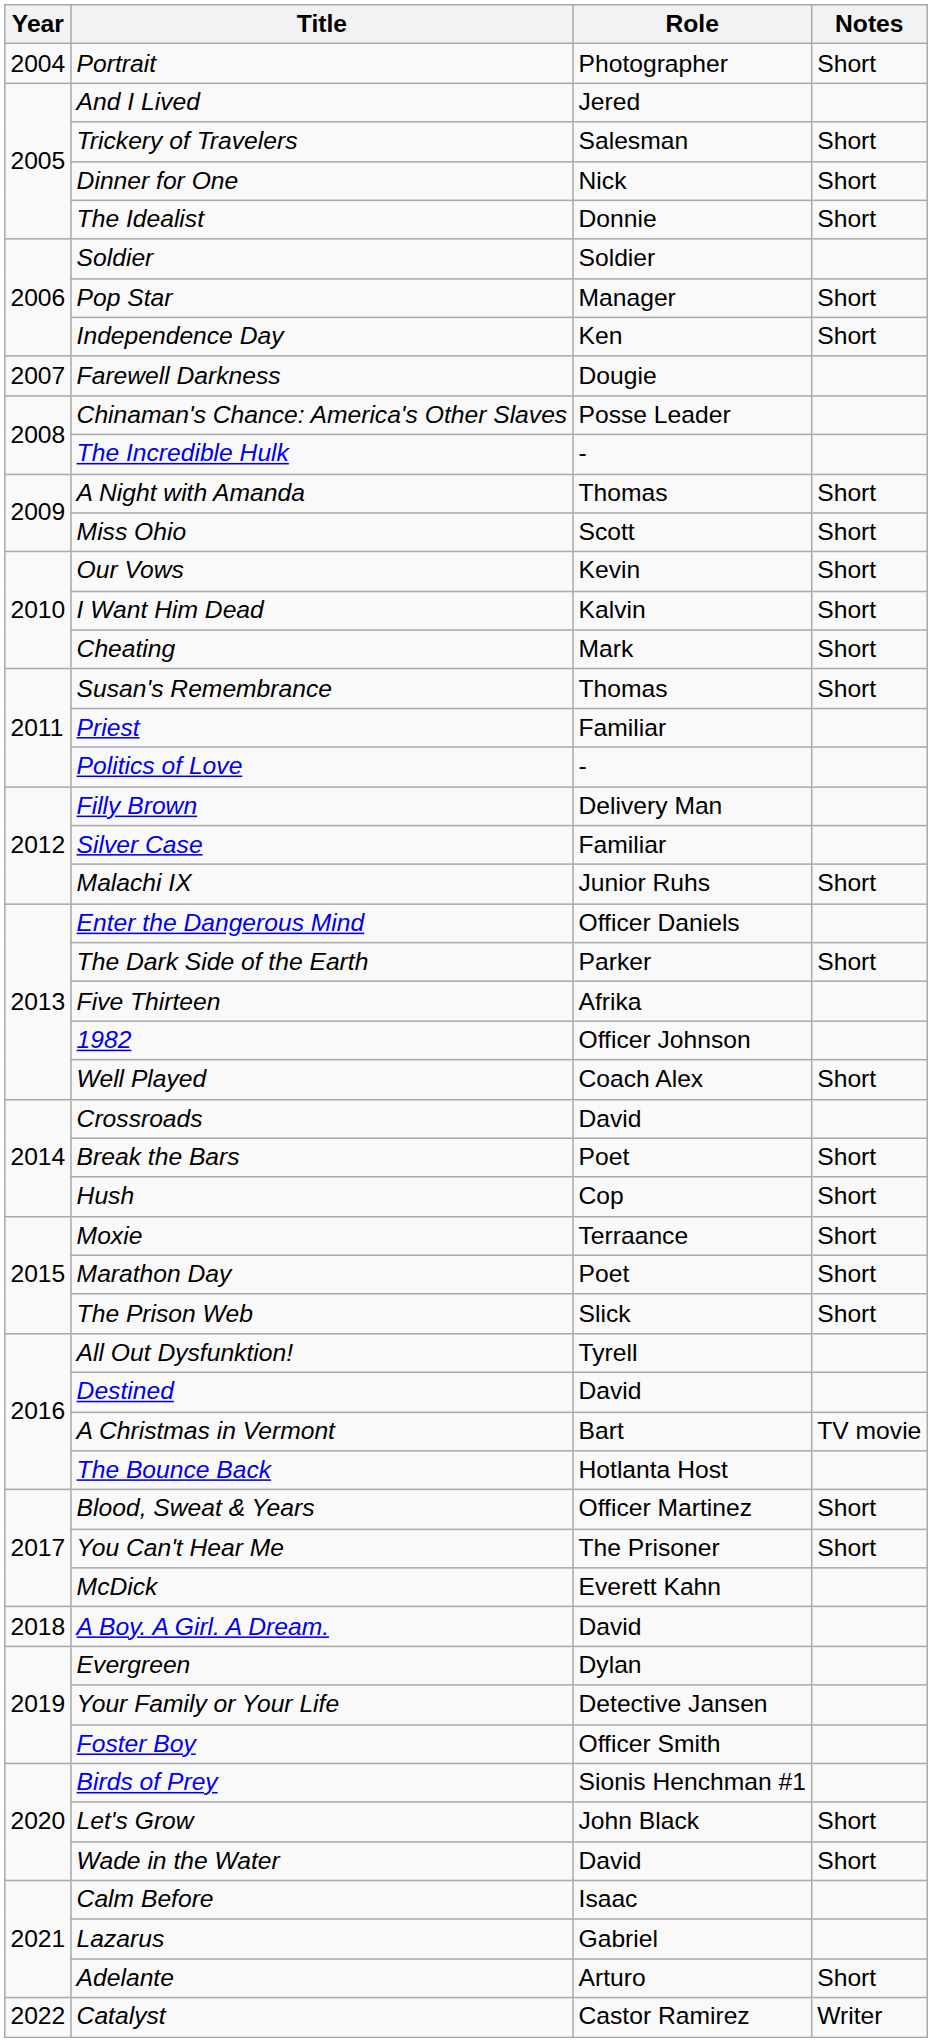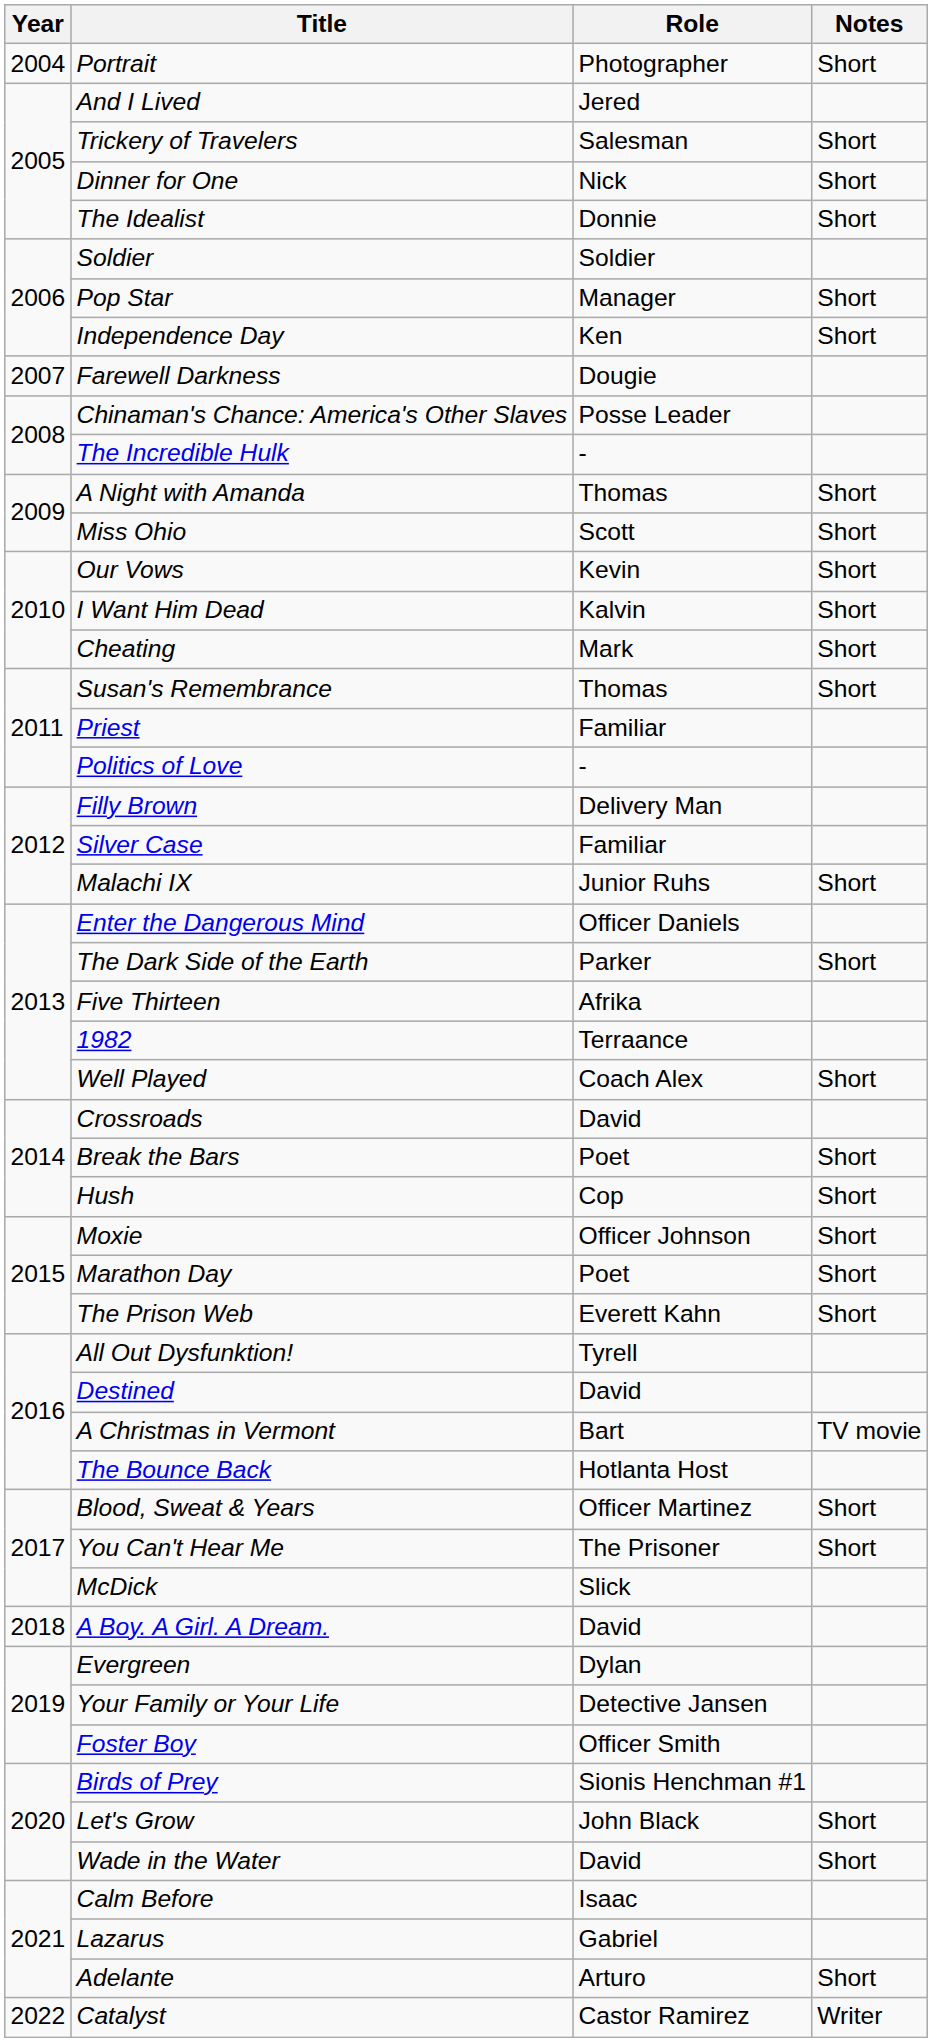1982 | Role: Officer Johnson -> Terraance
Moxie | Role: Terraance -> Officer Johnson
The Prison Web | Role: Slick -> Everett Kahn
McDick | Role: Everett Kahn -> Slick
